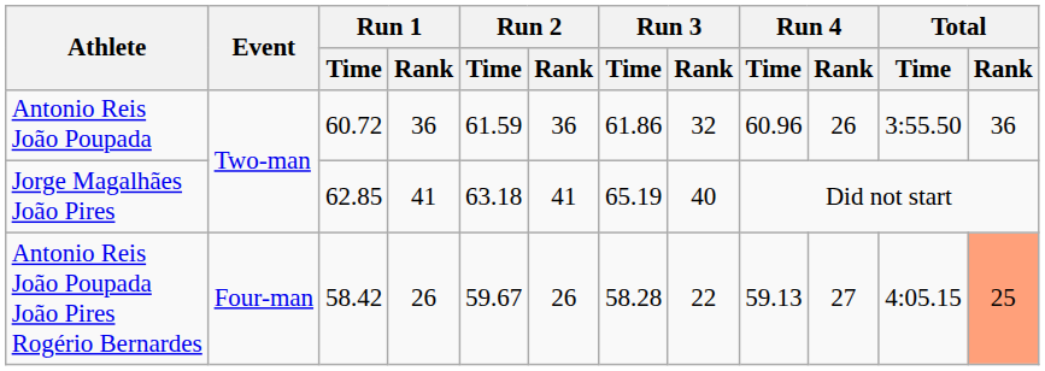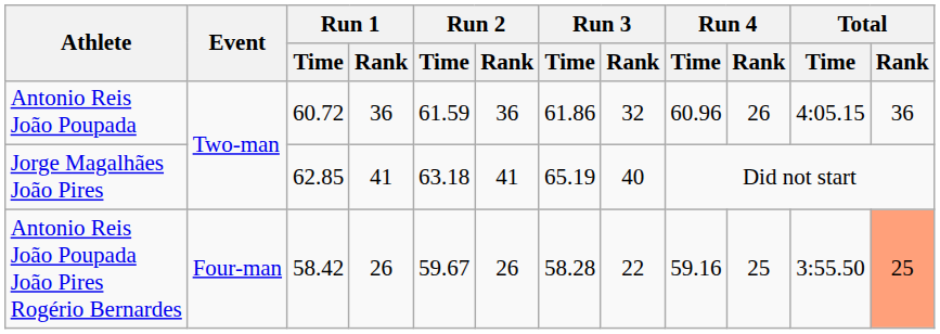Antonio Reis João Poupada | Total / Time: 3:55.50 -> 4:05.15
Antonio Reis João Poupada João Pires Rogério Bernardes | Run 4 / Time: 59.13 -> 59.16
Antonio Reis João Poupada João Pires Rogério Bernardes | Run 4 / Rank: 27 -> 25
Antonio Reis João Poupada João Pires Rogério Bernardes | Total / Time: 4:05.15 -> 3:55.50
